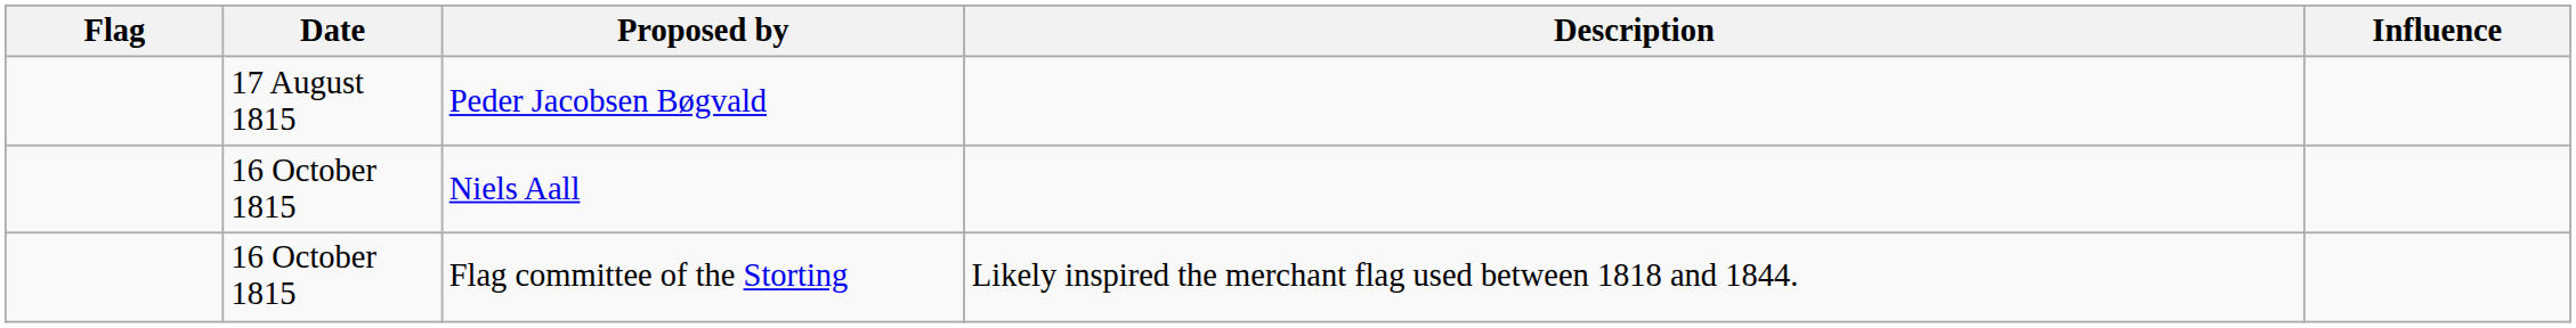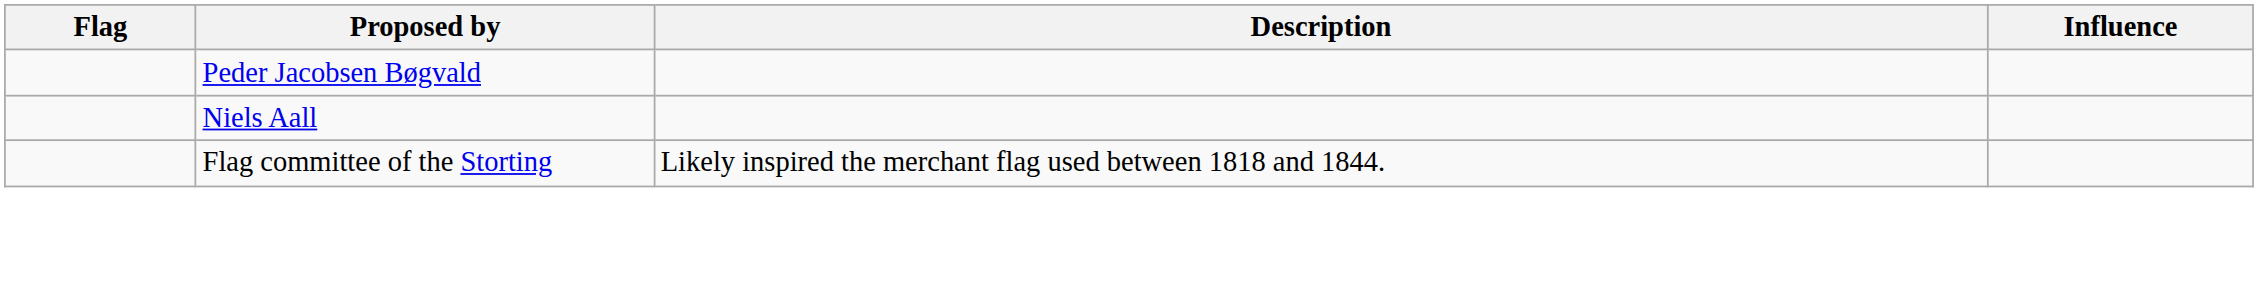- column: Date | 17 August 1815 | 16 October 1815 | 16 October 1815
